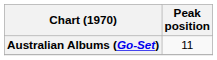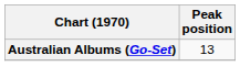Australian Albums (Go-Set) | Peak position: 11 -> 13
